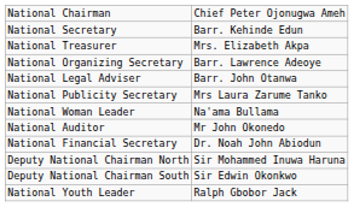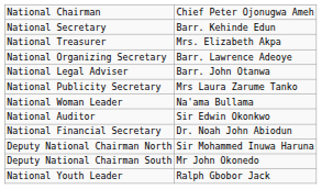National Auditor | column 2: Mr John Okonedo -> Sir Edwin Okonkwo
Deputy National Chairman South | column 2: Sir Edwin Okonkwo -> Mr John Okonedo
